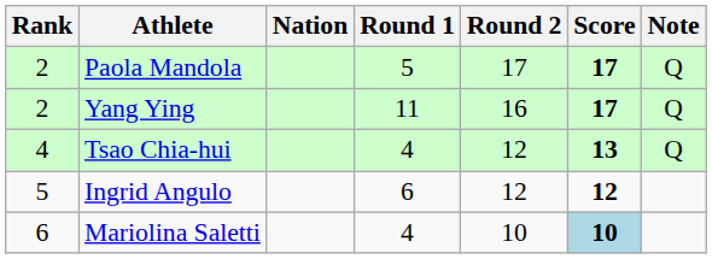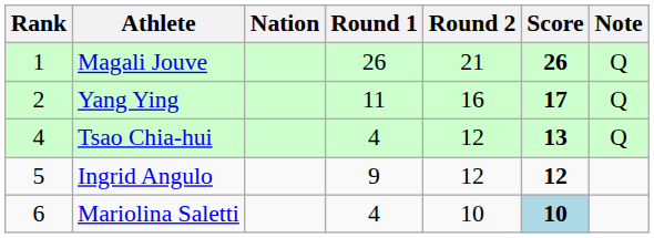+ row: 1 | Magali Jouve | 26 | 21 | 26 | Q
- row: 2 | Paola Mandola | 5 | 17 | 17 | Q
Ingrid Angulo | Round 1: 6 -> 9
